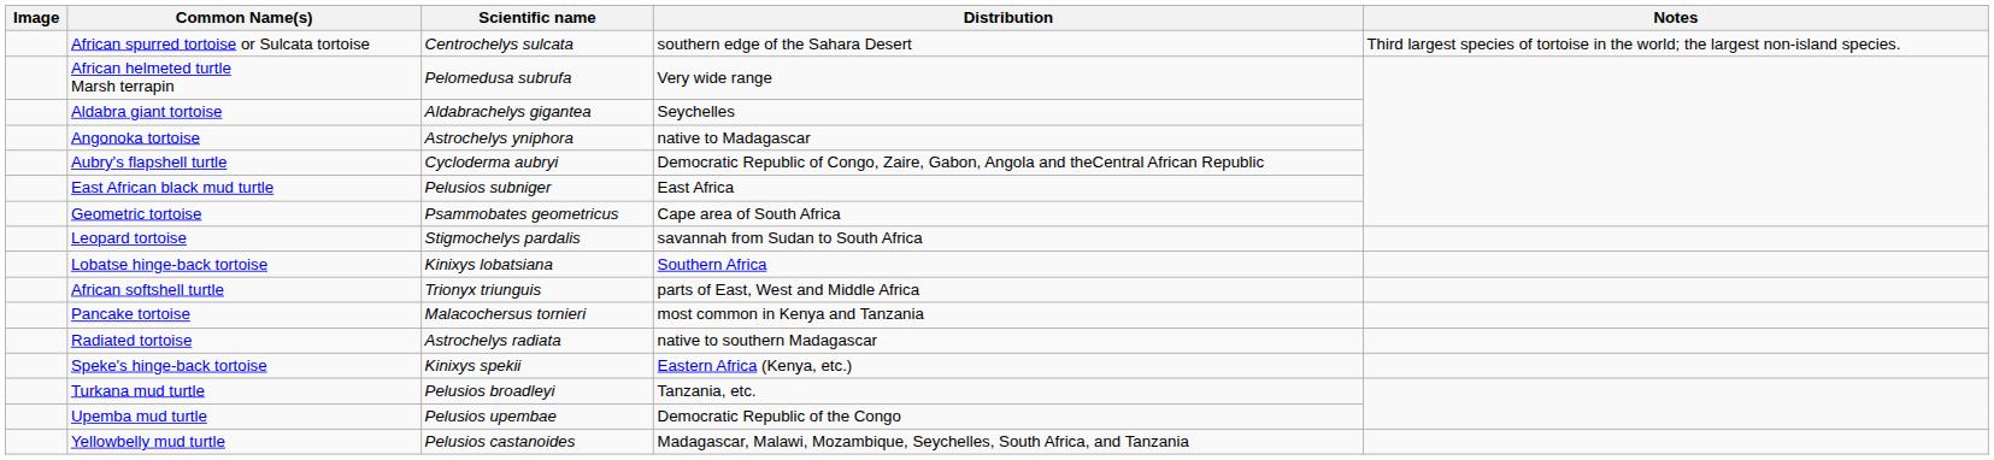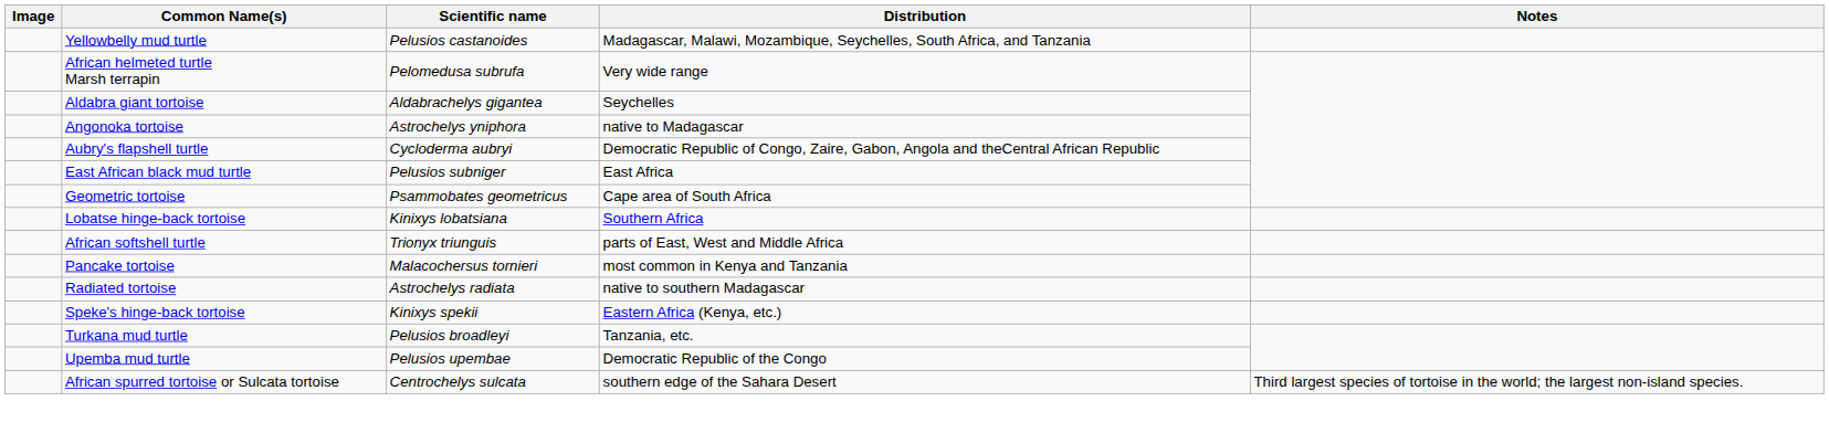rows swapped: African spurred tortoise or Sulcata tortoise <-> Yellowbelly mud turtle
- row: Leopard tortoise | Stigmochelys pardalis | savannah from Sudan to South Africa
